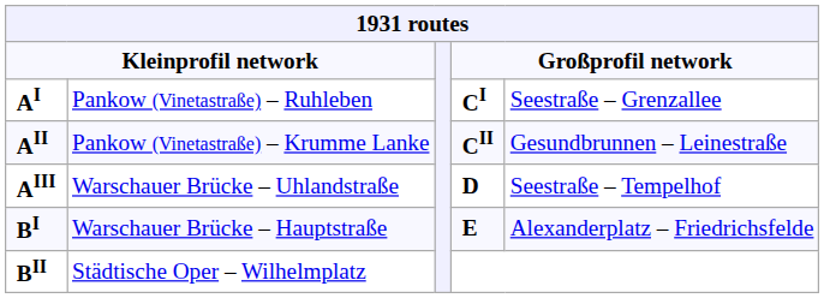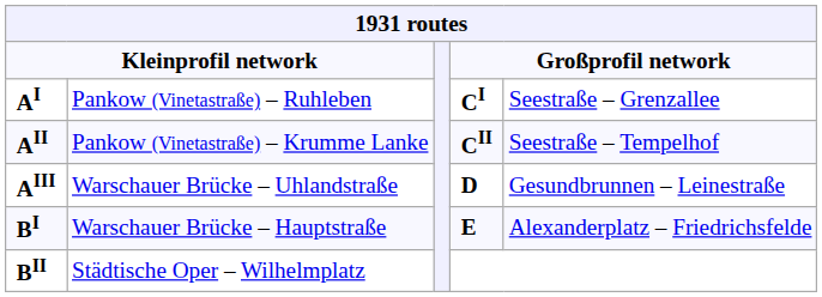AII | column 5: Gesundbrunnen – Leinestraße -> Seestraße – Tempelhof
AIII | column 5: Seestraße – Tempelhof -> Gesundbrunnen – Leinestraße
